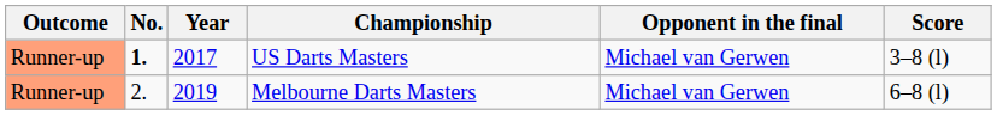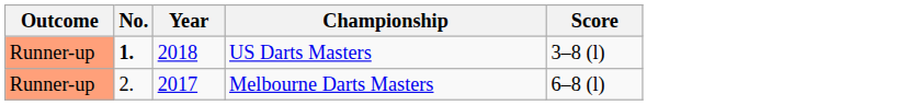- column: Opponent in the final | Michael van Gerwen | Michael van Gerwen
US Darts Masters | Year: 2017 -> 2018
Melbourne Darts Masters | Year: 2019 -> 2017
